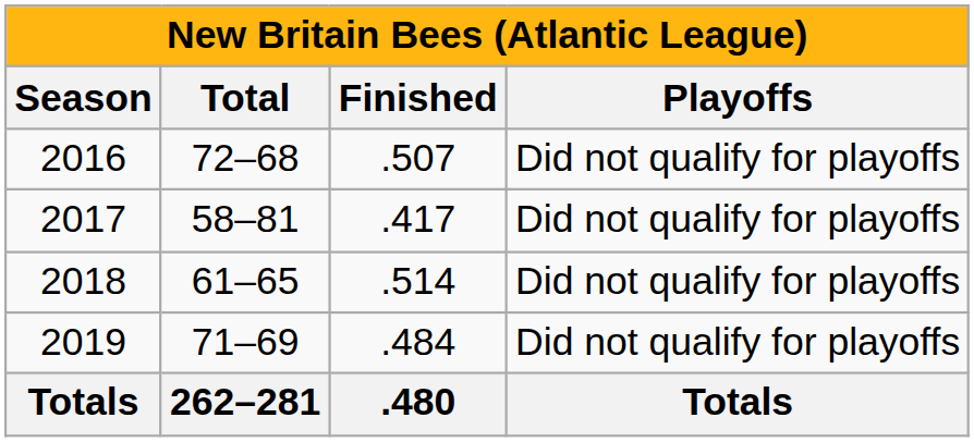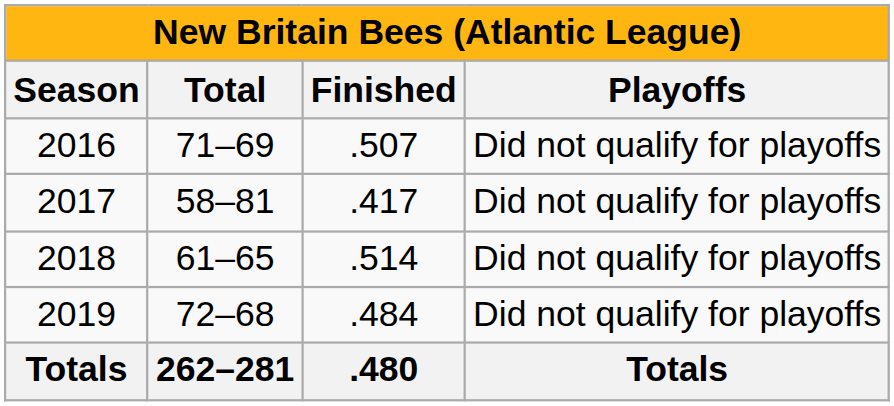2016 | Total: 72–68 -> 71–69
2019 | Total: 71–69 -> 72–68
